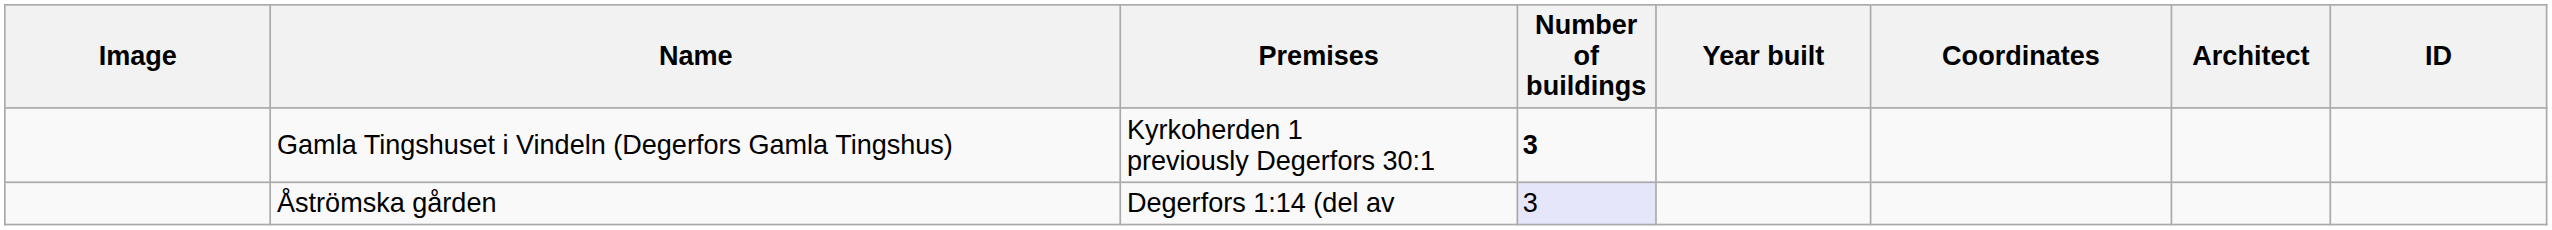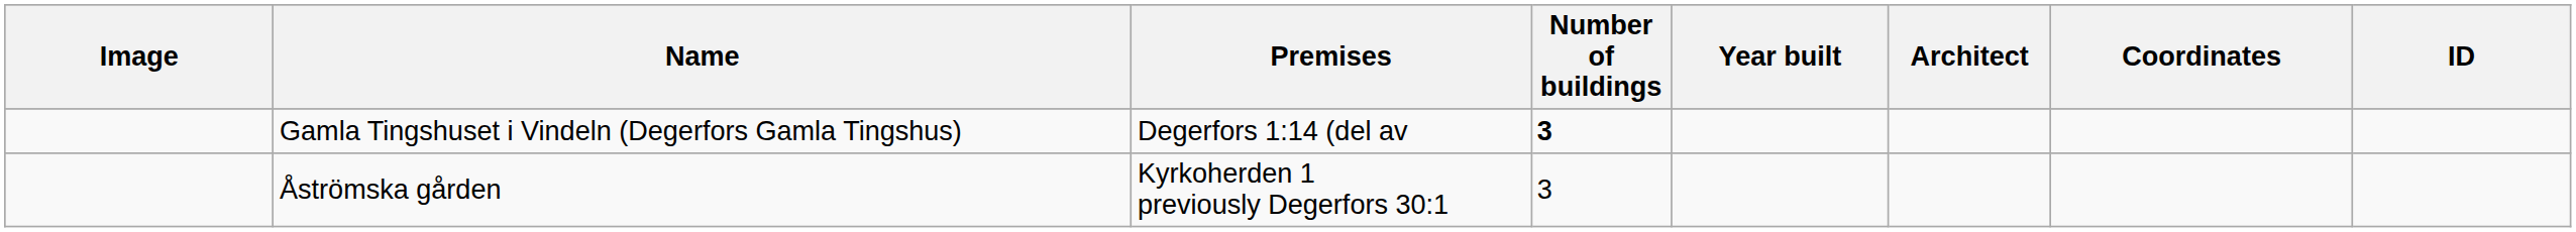columns swapped: Architect <-> Coordinates
Gamla Tingshuset i Vindeln (Degerfors Gamla Tingshus) | Premises: Kyrkoherden 1 previously Degerfors 30:1 -> Degerfors 1:14 (del av
Åströmska gården | Premises: Degerfors 1:14 (del av -> Kyrkoherden 1 previously Degerfors 30:1
Åströmska gården | Number of buildings: lavender background -> no background
